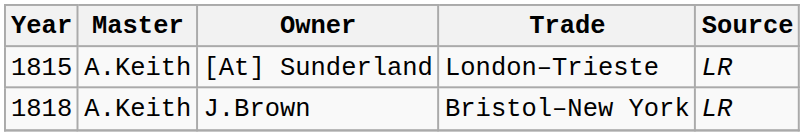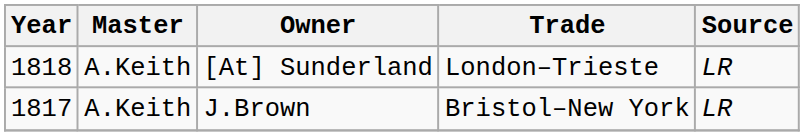[At] Sunderland | Year: 1815 -> 1818
J.Brown | Year: 1818 -> 1817
